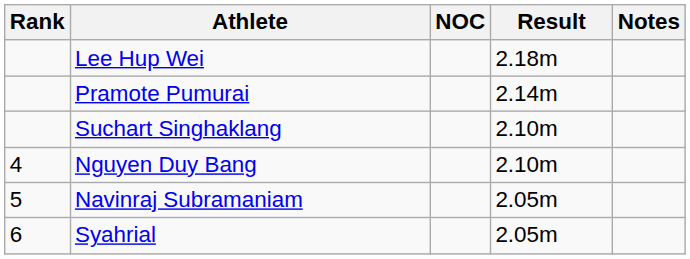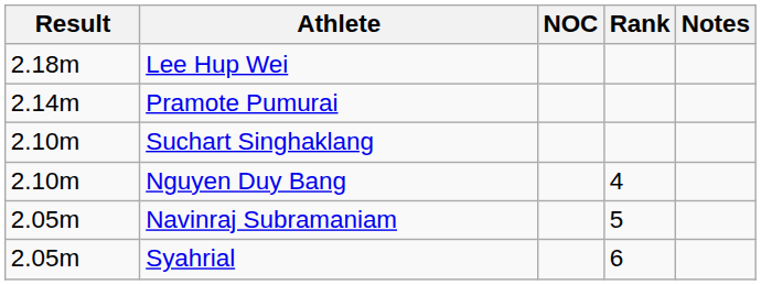columns swapped: Rank <-> Result
